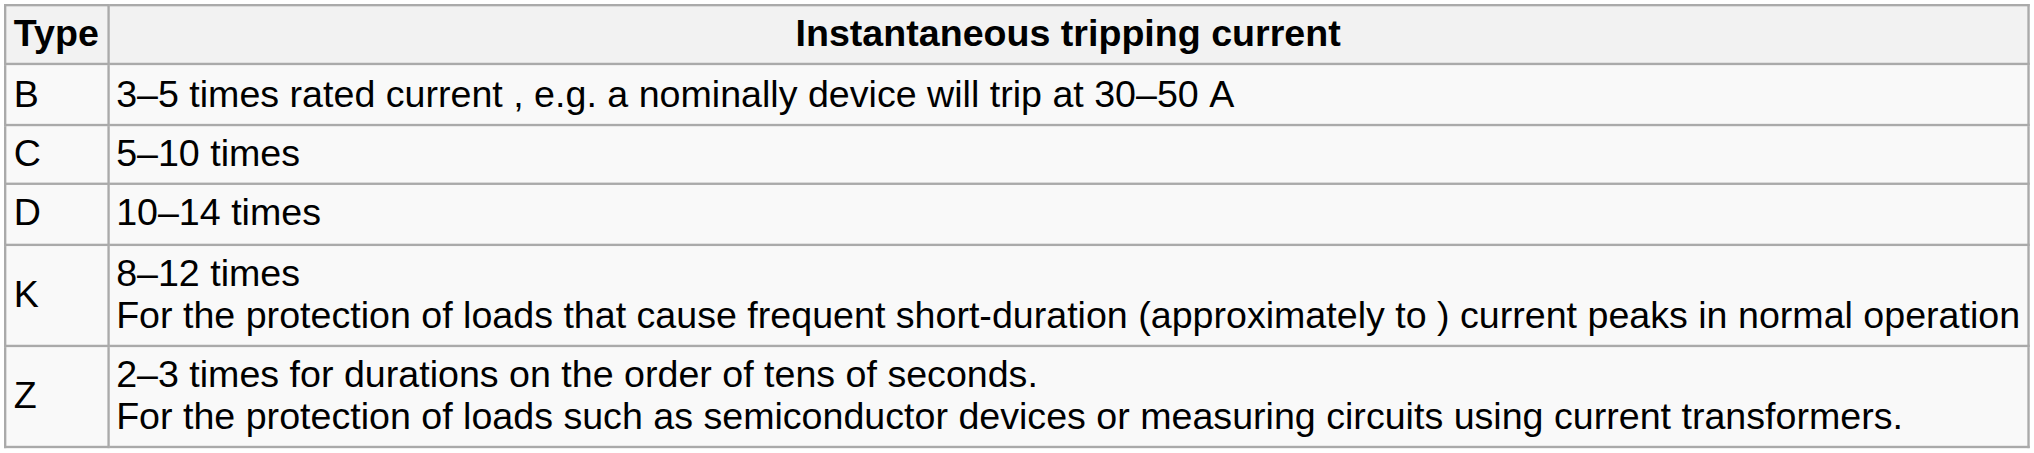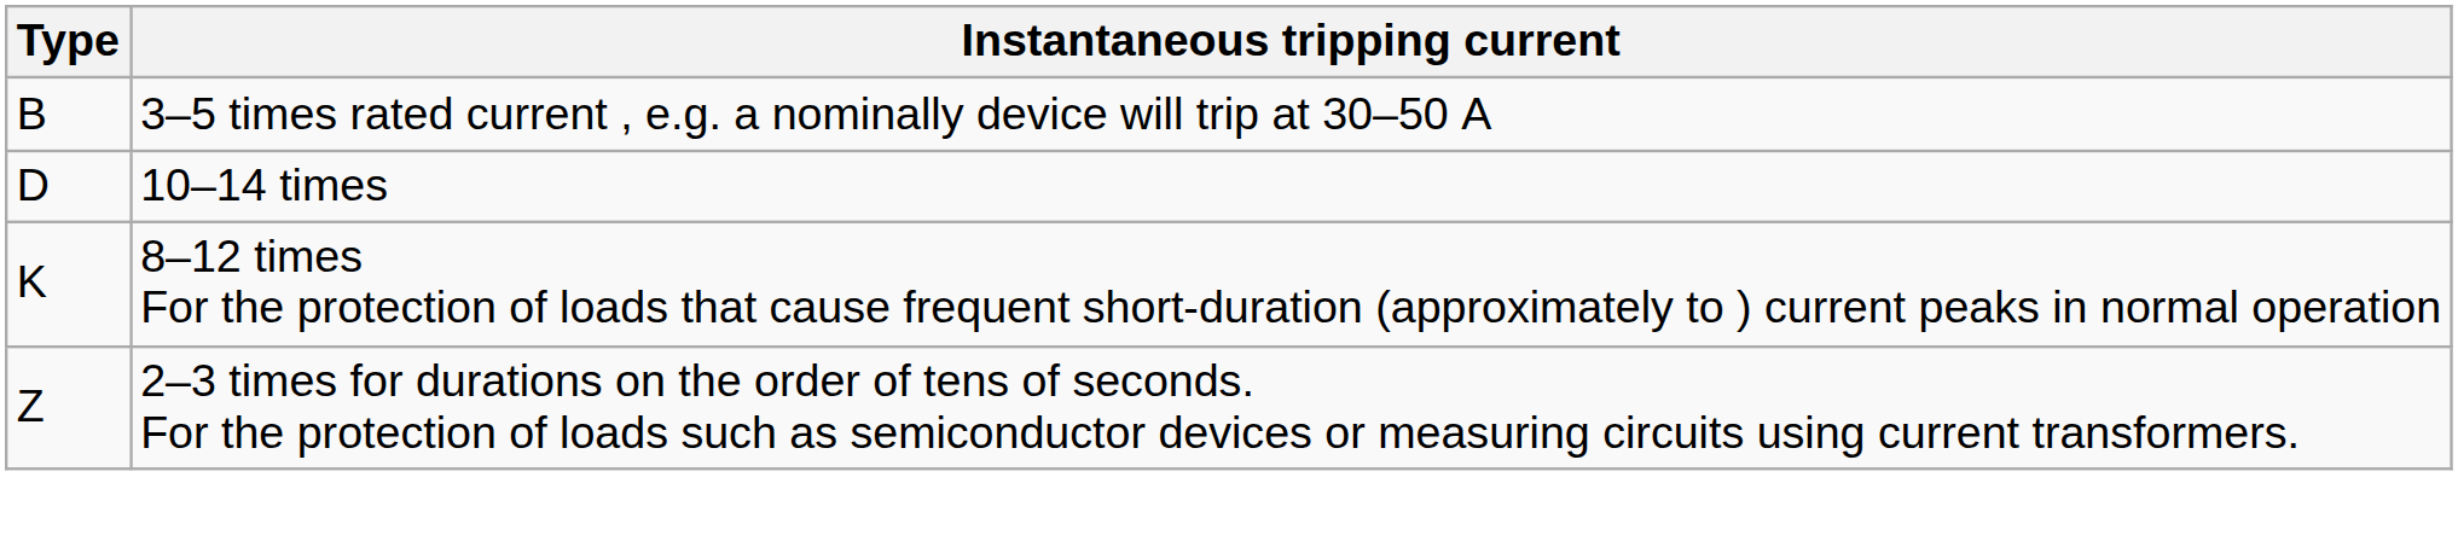- row: C | 5–10 times
